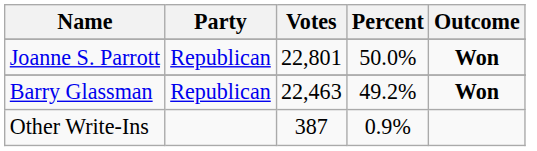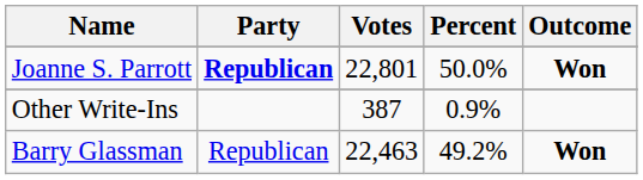Joanne S. Parrott | Party: normal -> bold
rows swapped: Barry Glassman <-> Other Write-Ins
